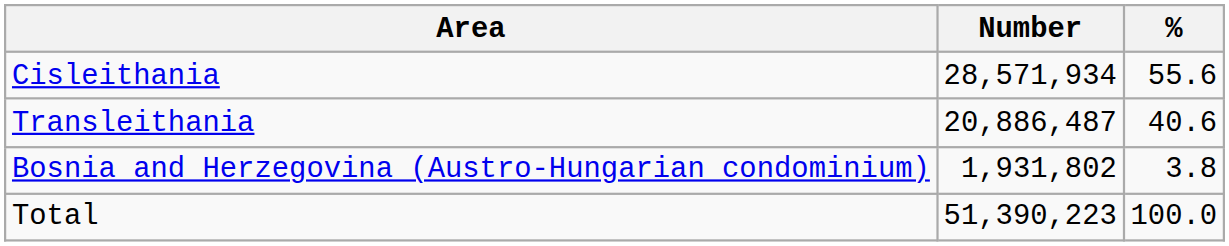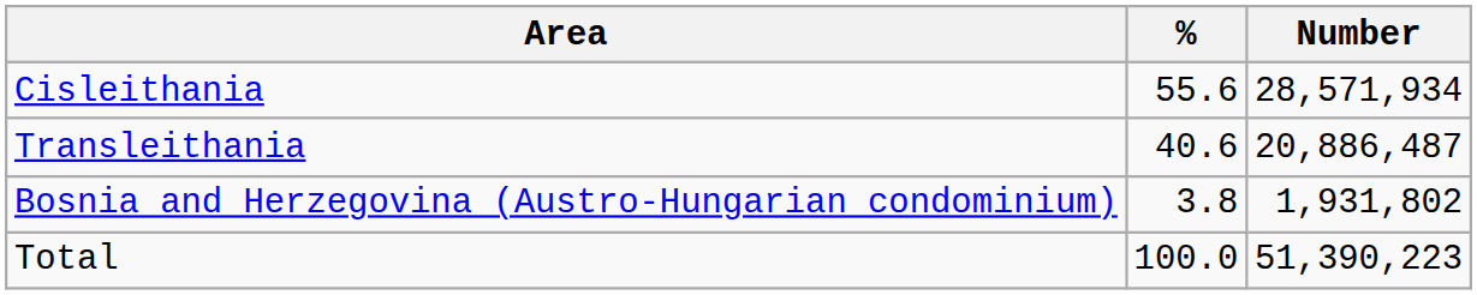columns swapped: Number <-> %
